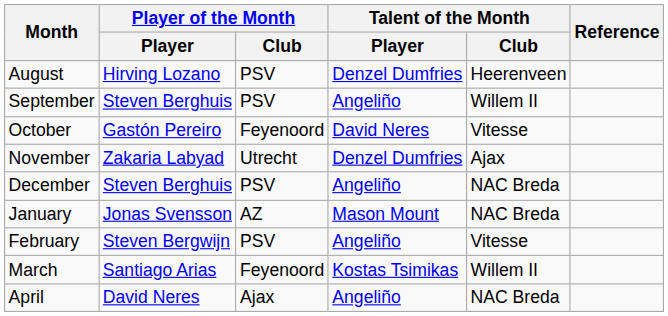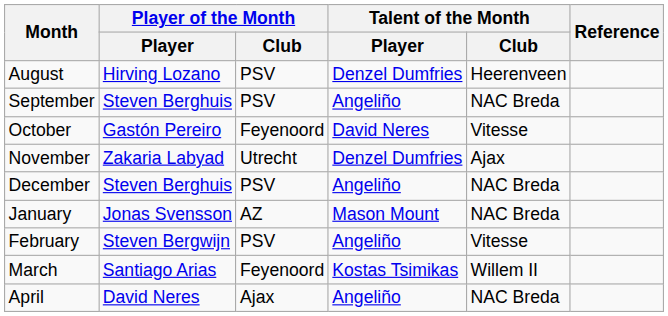September | Talent of the Month / Club: Willem II -> NAC Breda
